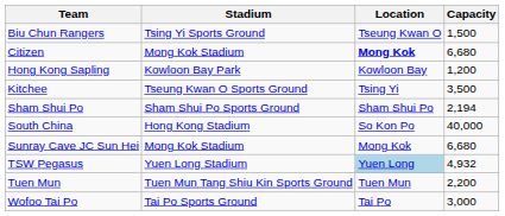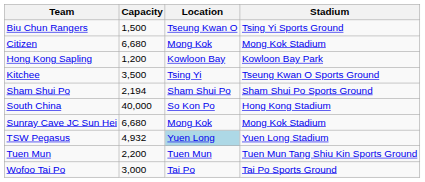columns swapped: Stadium <-> Capacity
Citizen | Location: bold -> normal
